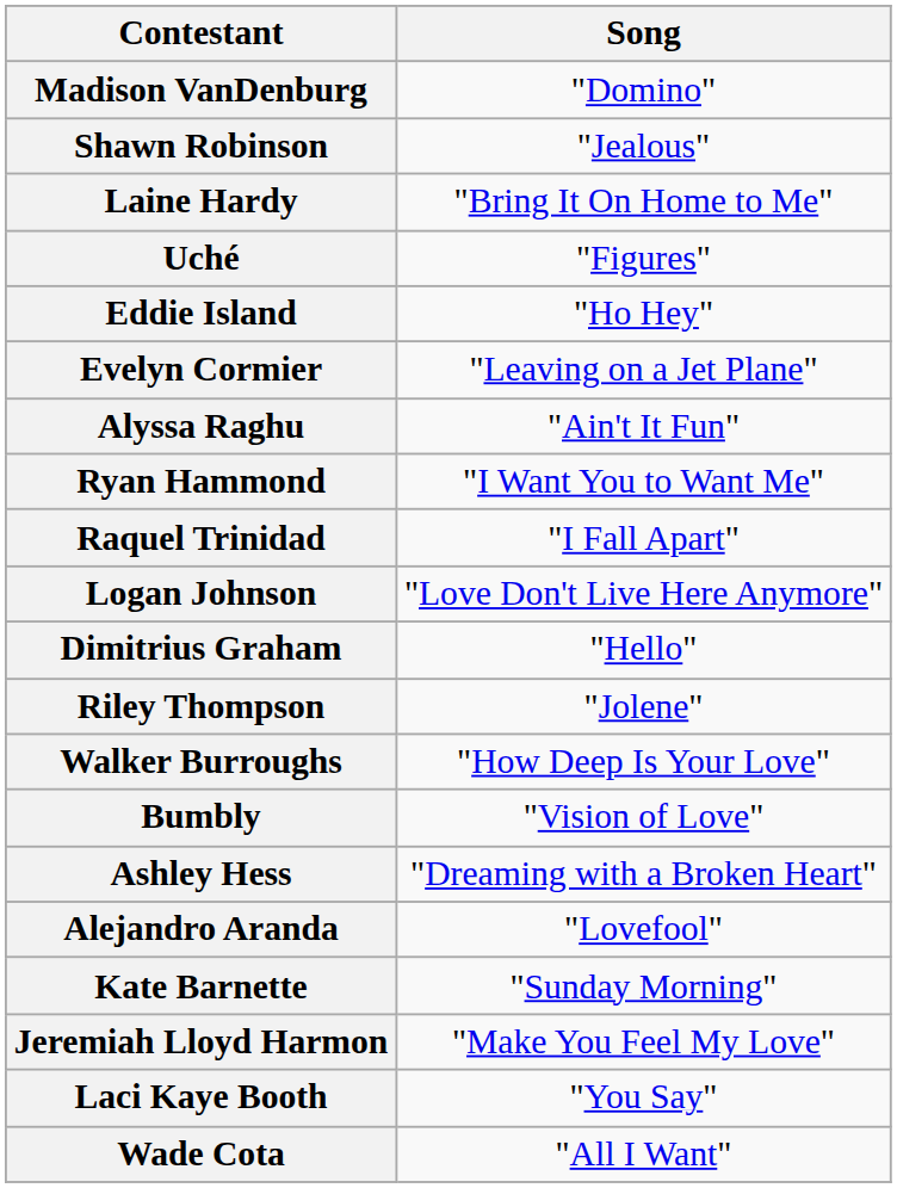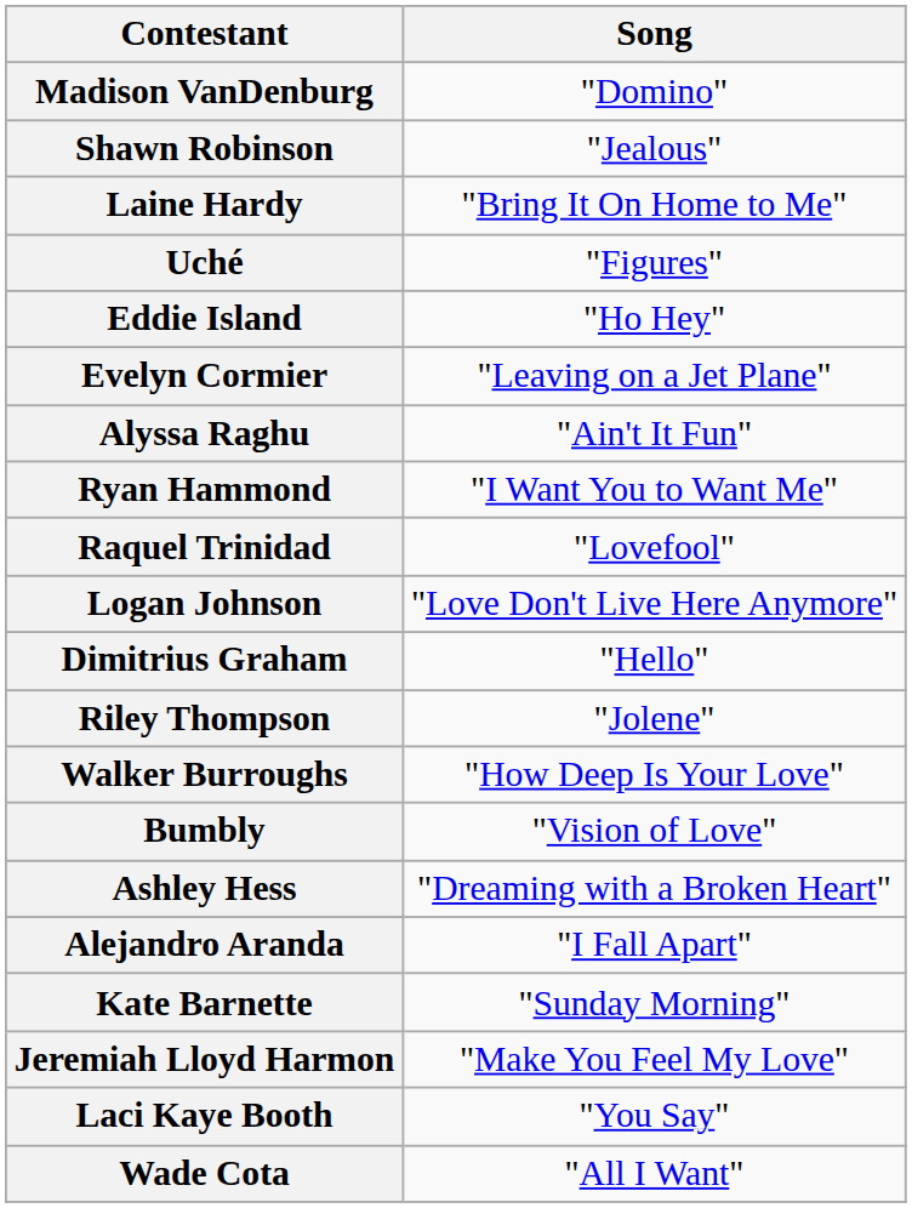Raquel Trinidad | Song: "I Fall Apart" -> "Lovefool"
Alejandro Aranda | Song: "Lovefool" -> "I Fall Apart"
